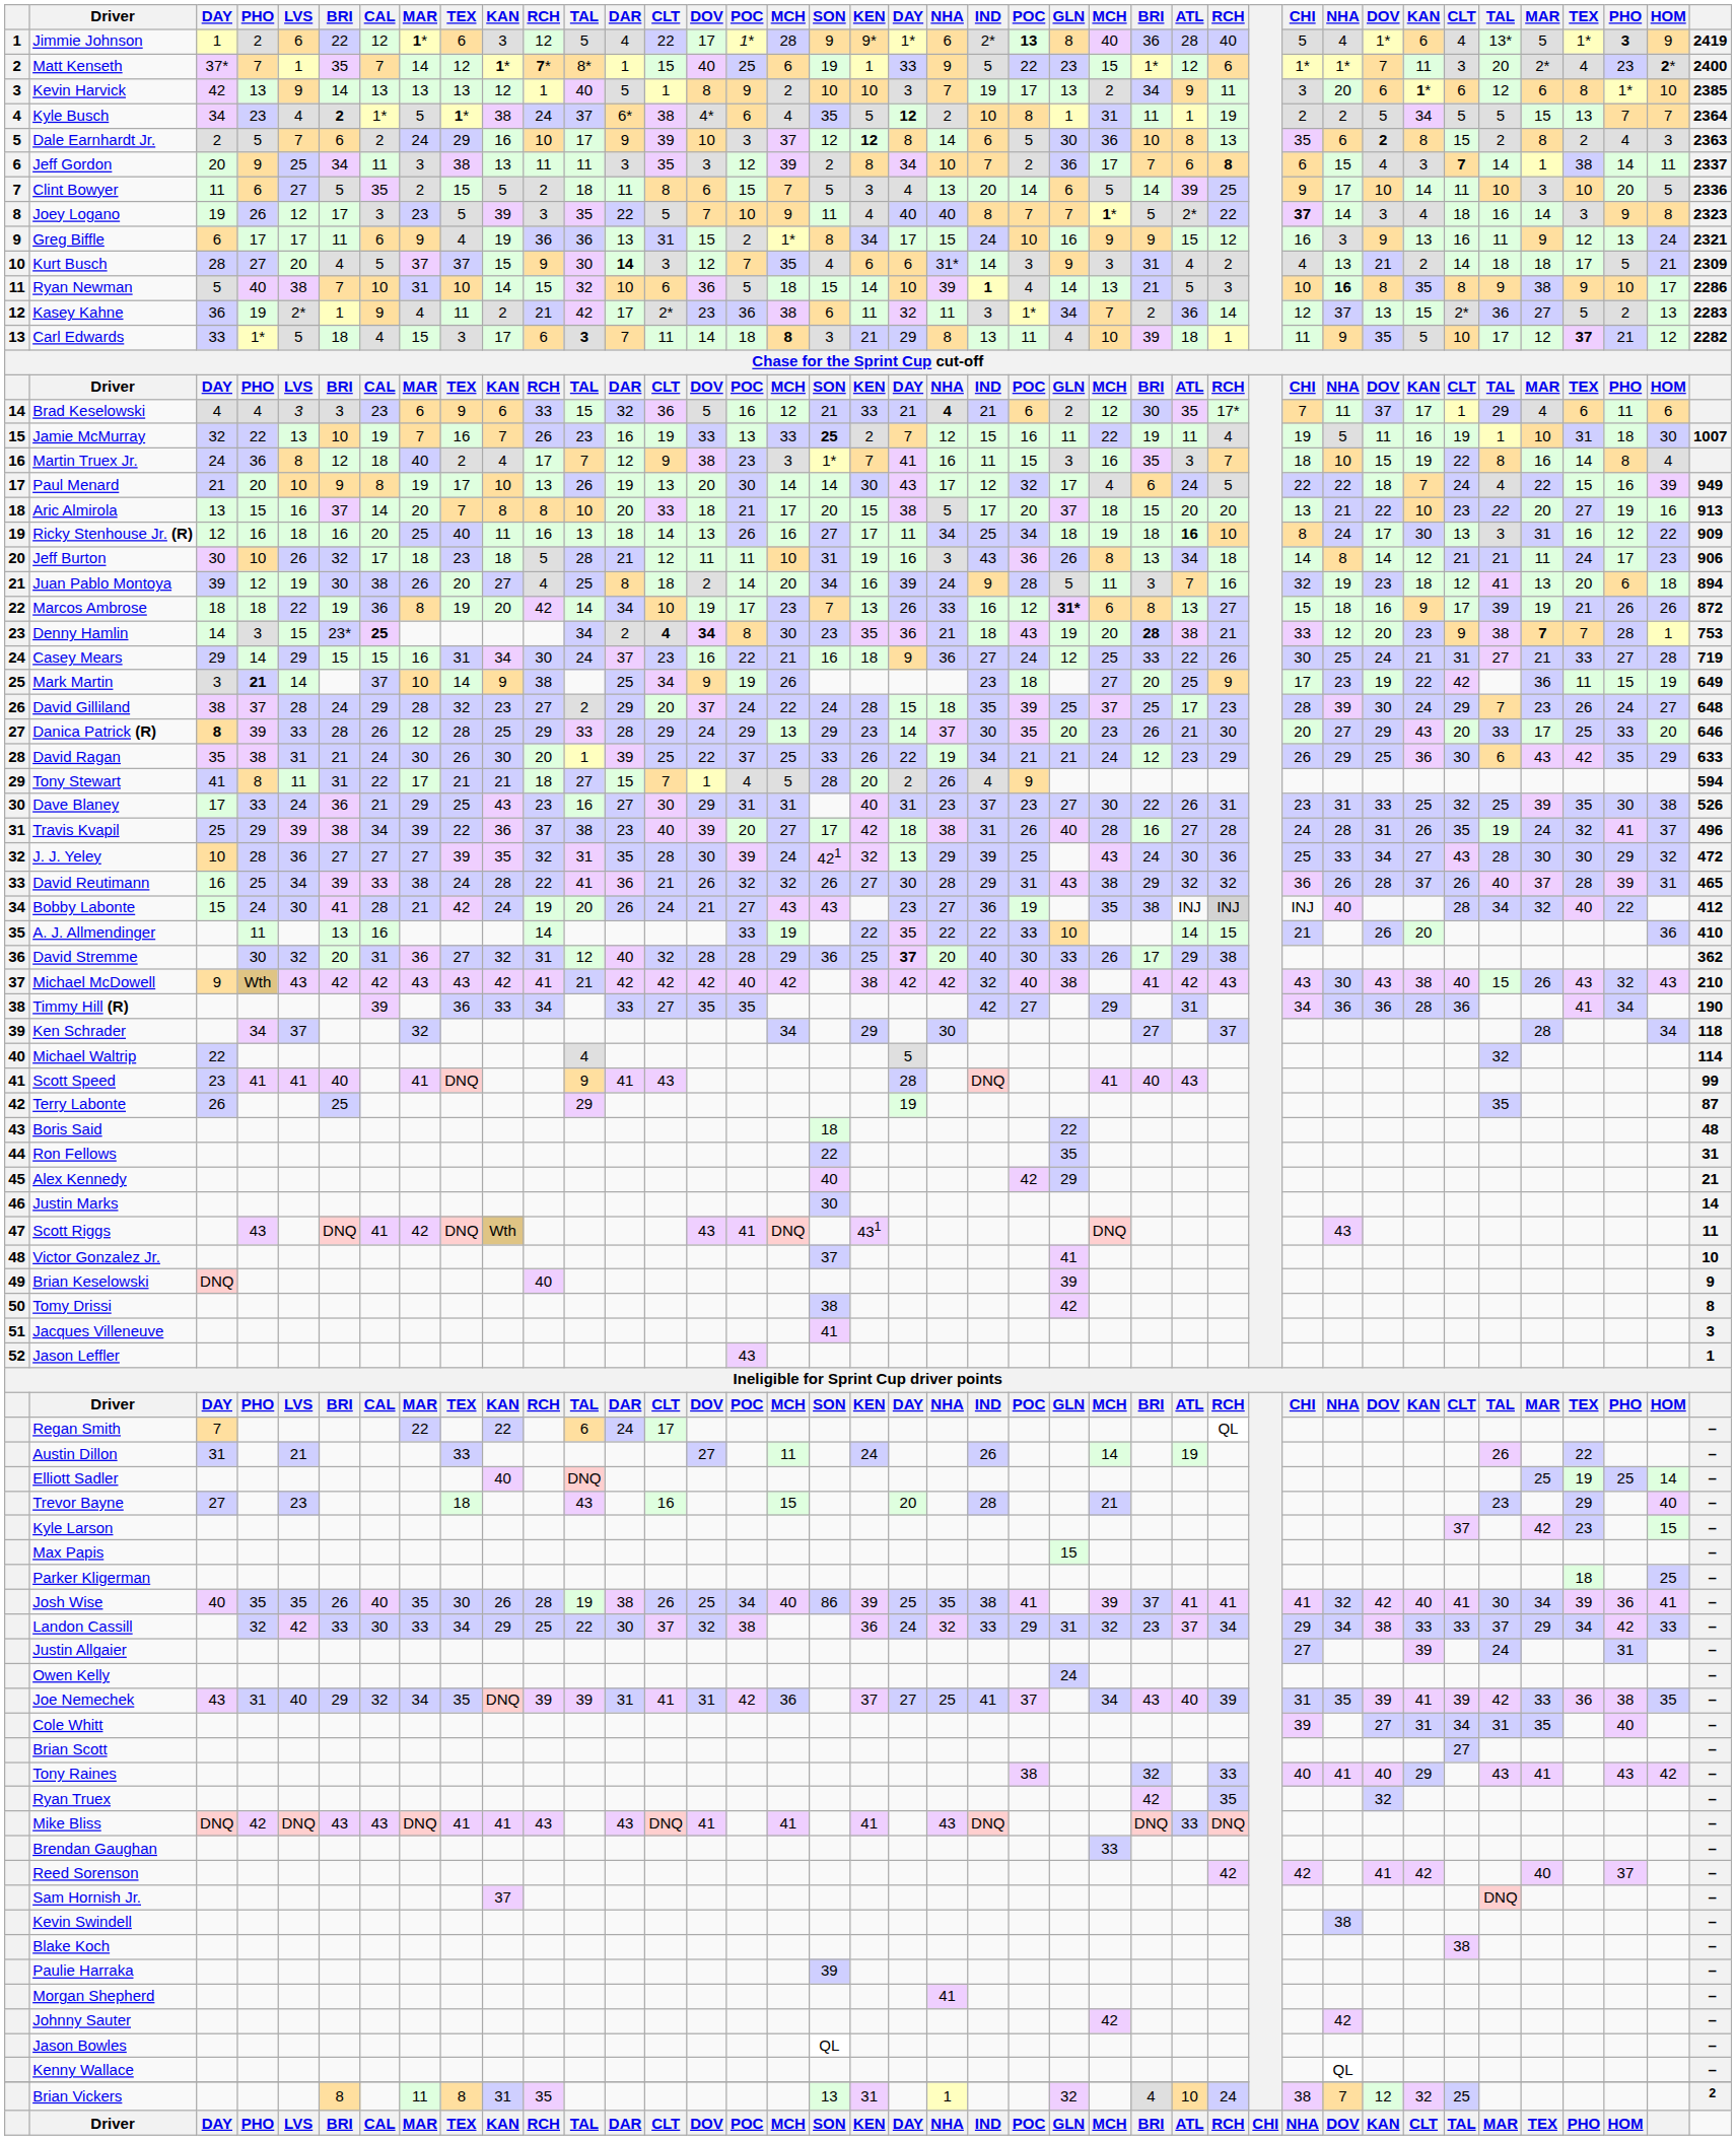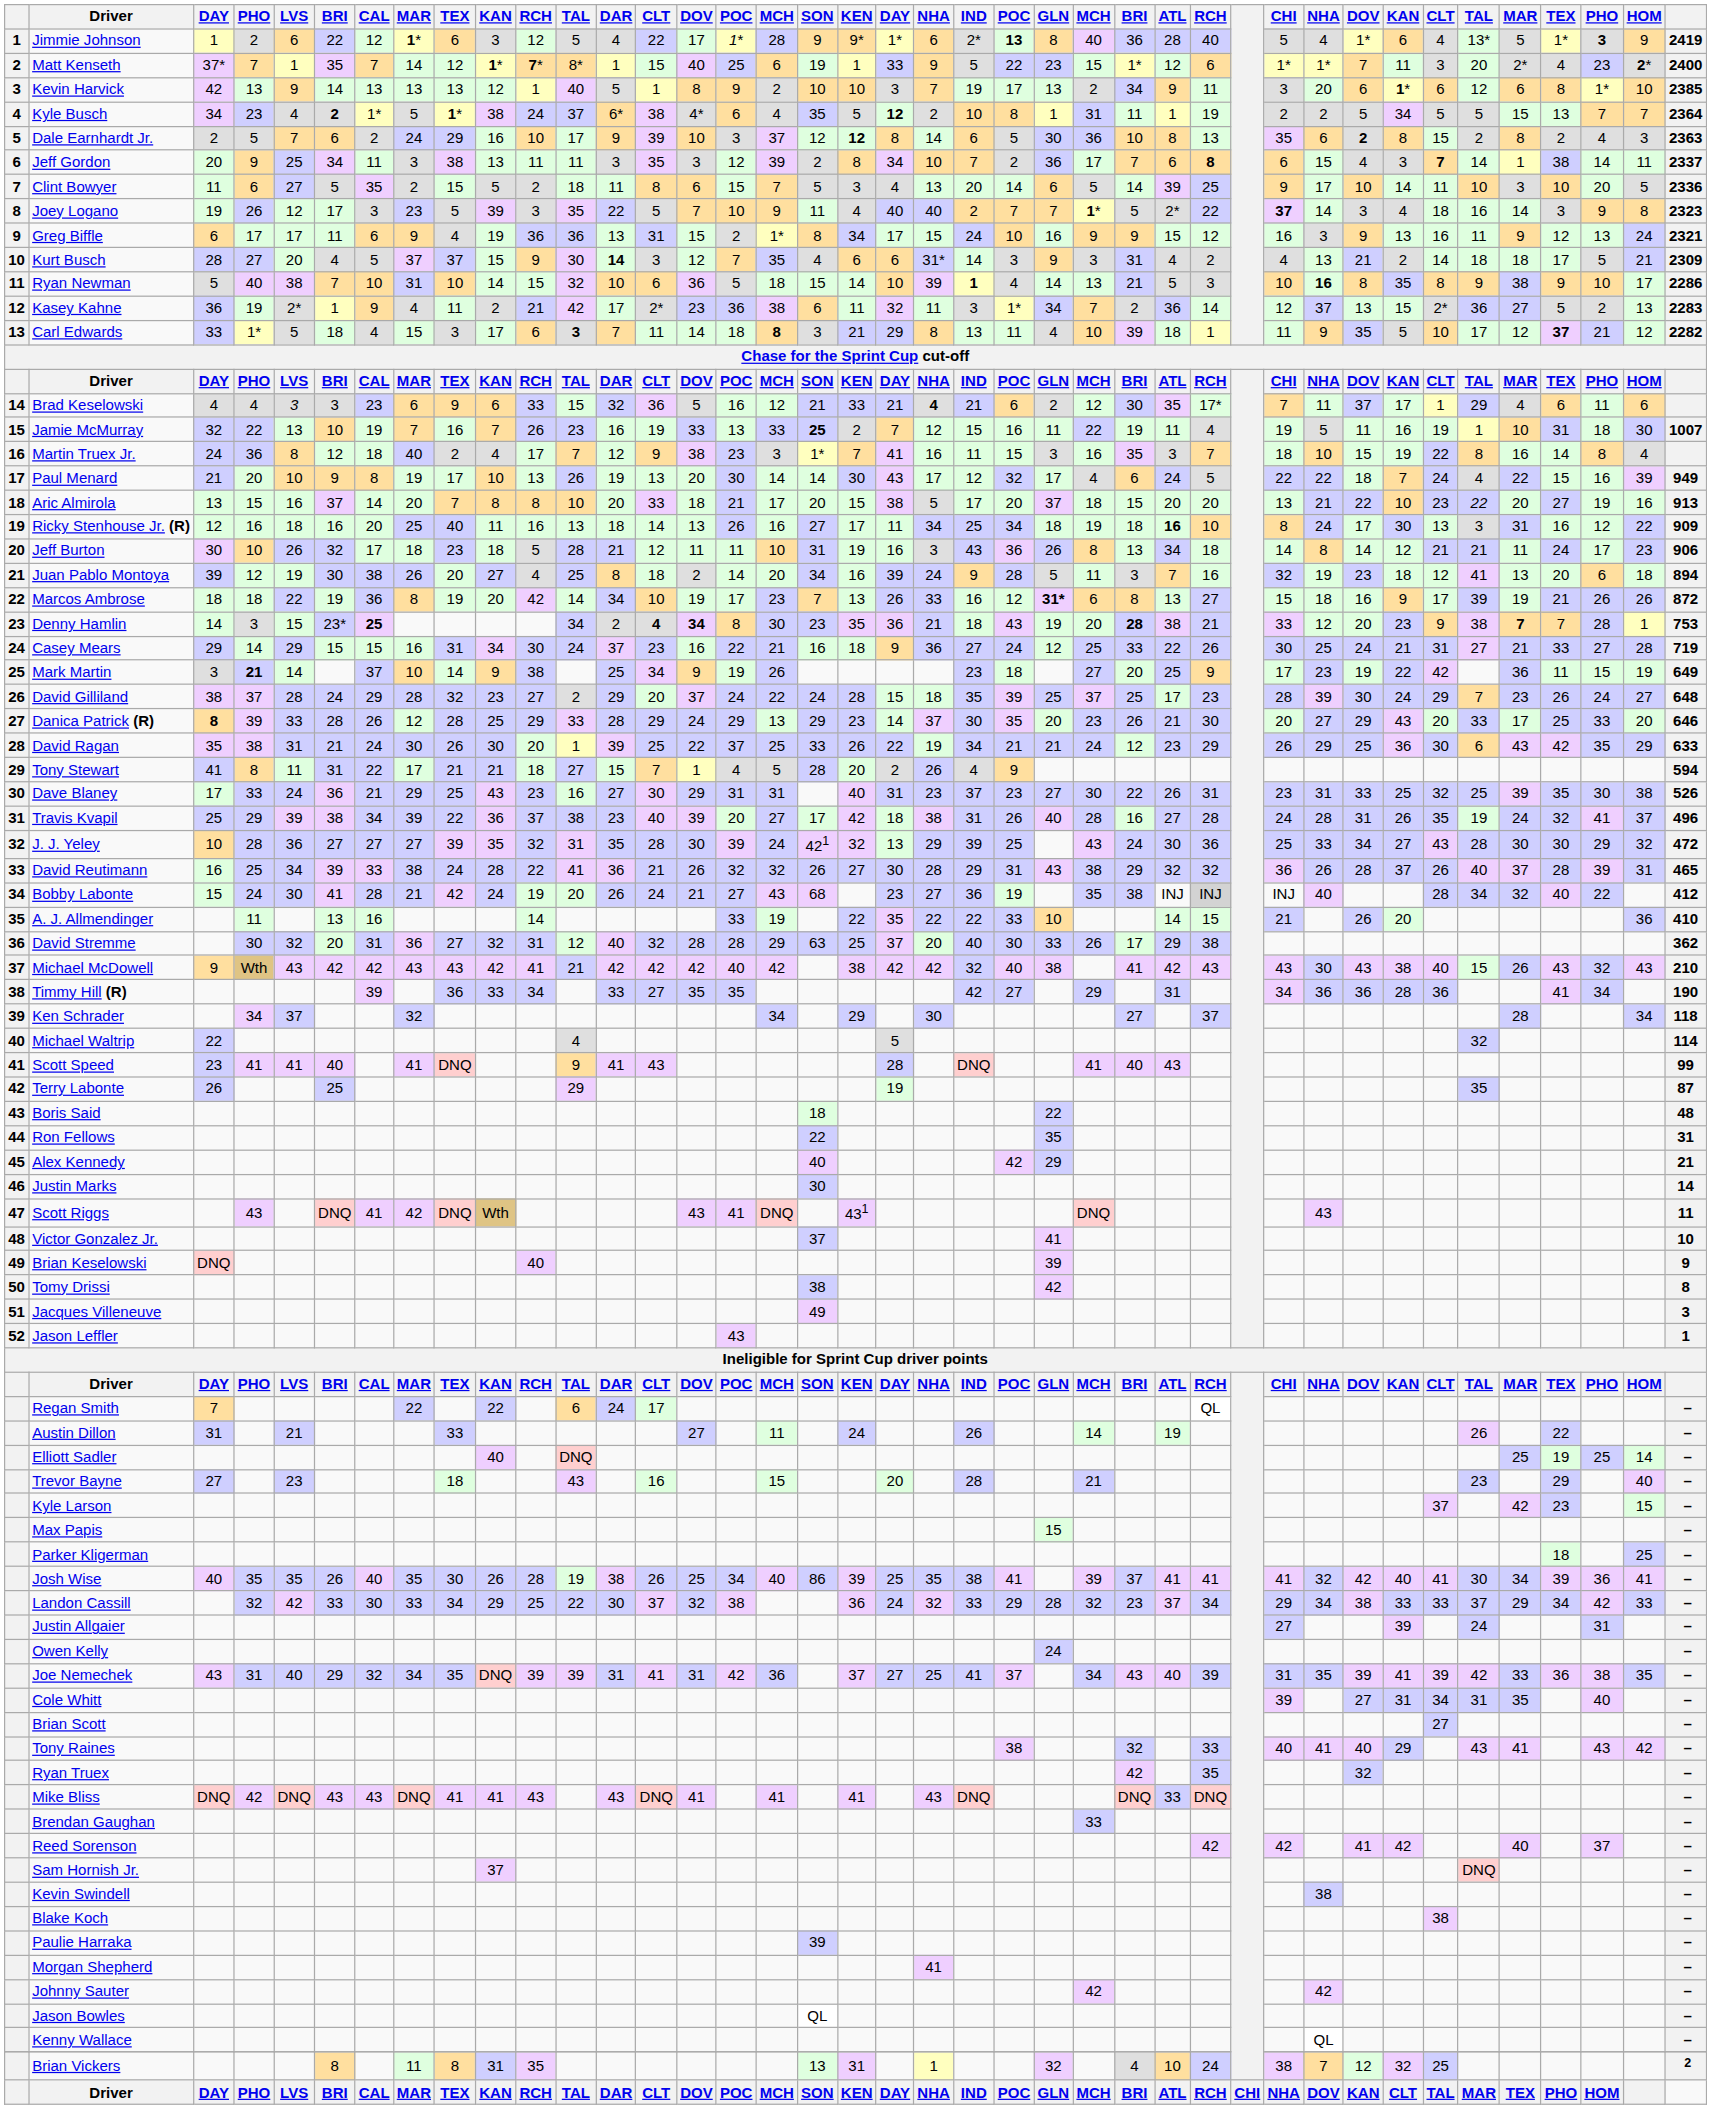Joey Logano | IND: 8 -> 2
Bobby Labonte | SON: 43 -> 68
David Stremme | SON: 36 -> 63
David Stremme | column 20: bold -> normal
Jacques Villeneuve | SON: 41 -> 49
Landon Cassill | GLN: 31 -> 28
